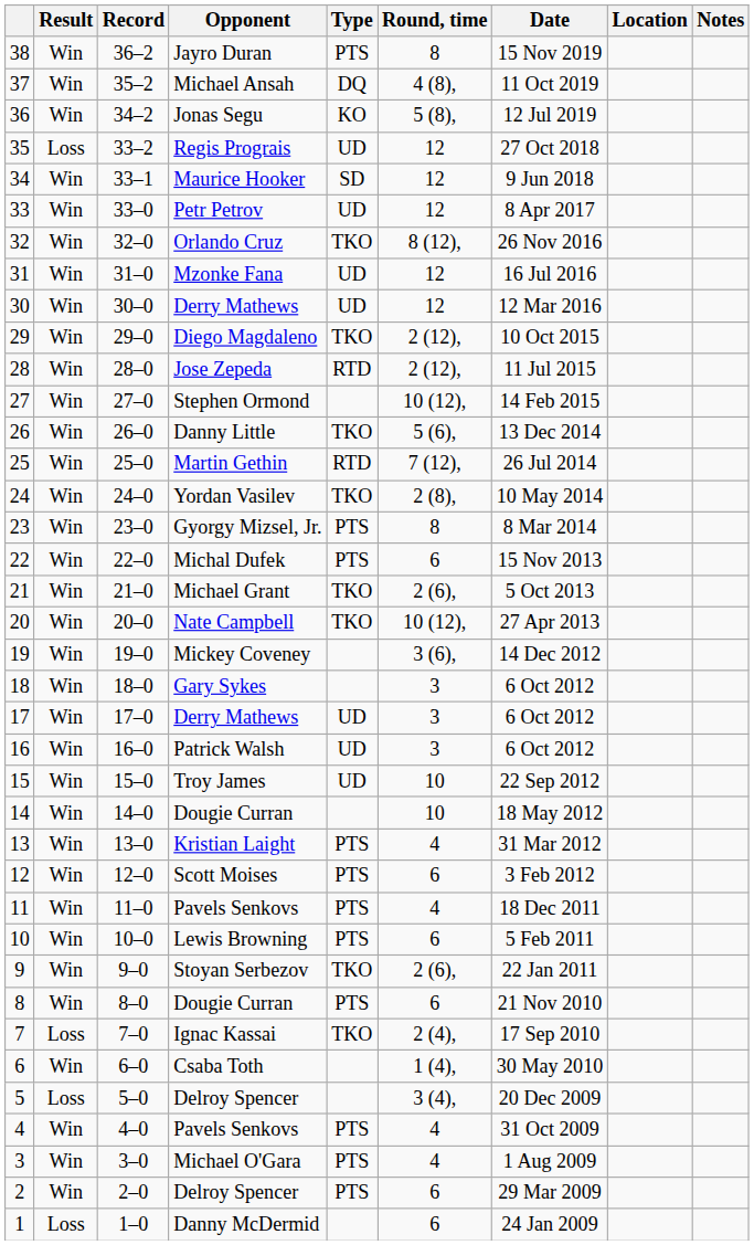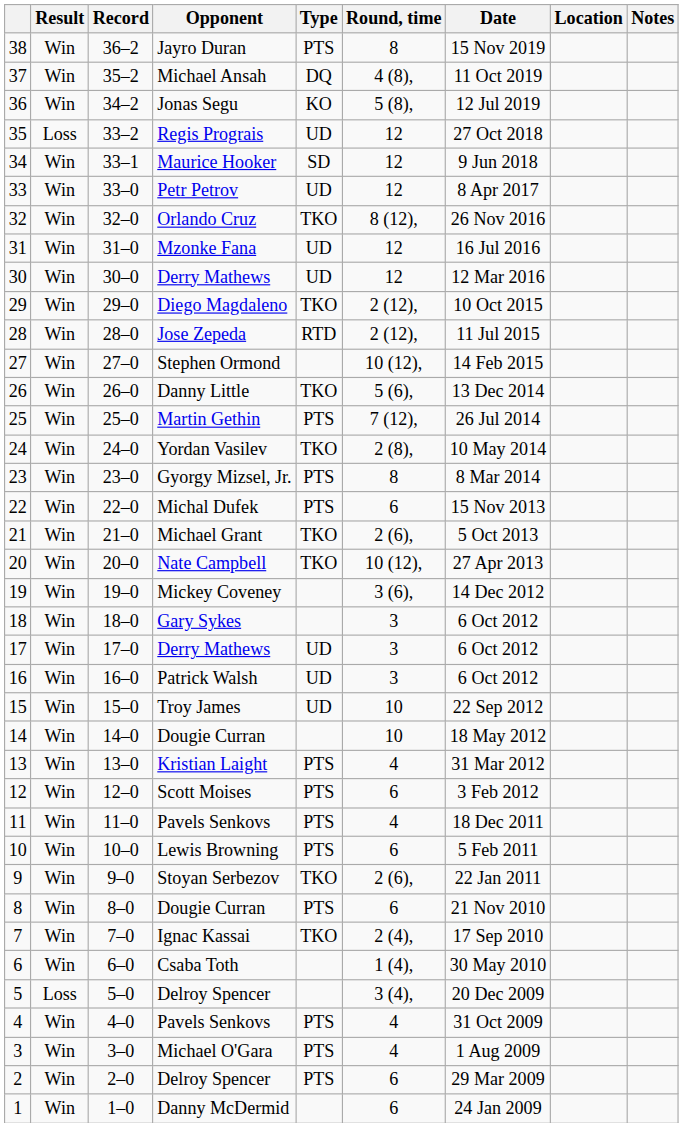25 | Type: RTD -> PTS
7 | Result: Loss -> Win
1 | Result: Loss -> Win
